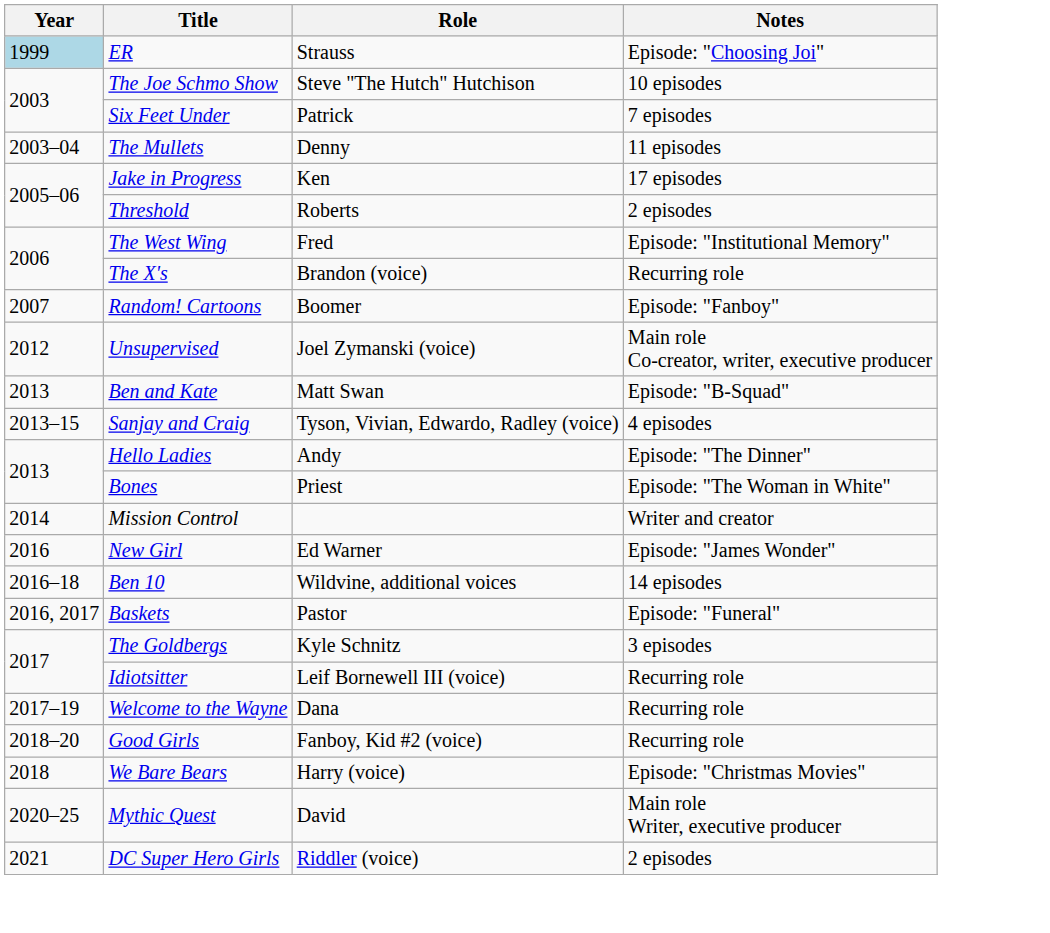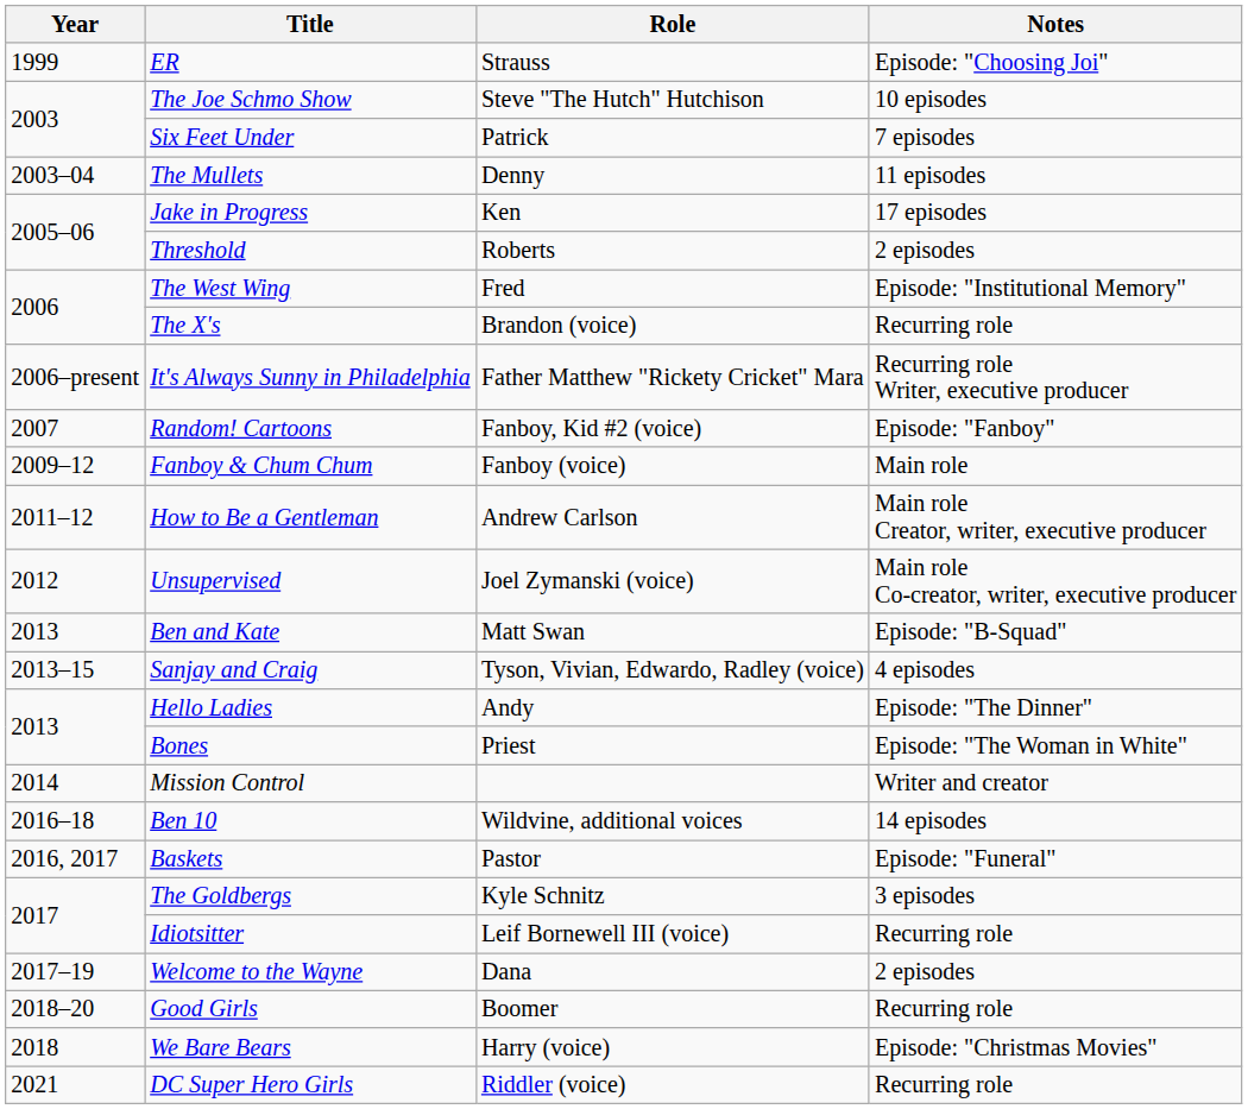ER | Year: lightblue background -> no background
+ row: 2006–present | It's Always Sunny in Philadelphia | Father Matthew "Rickety Cricket" Mara | Recurring role Writer, executive producer
Random! Cartoons | Role: Boomer -> Fanboy, Kid #2 (voice)
+ row: 2009–12 | Fanboy & Chum Chum | Fanboy (voice) | Main role
+ row: 2011–12 | How to Be a Gentleman | Andrew Carlson | Main role Creator, writer, executive producer
- row: 2016 | New Girl | Ed Warner | Episode: "James Wonder"
Welcome to the Wayne | Notes: Recurring role -> 2 episodes
Good Girls | Role: Fanboy, Kid #2 (voice) -> Boomer
- row: 2020–25 | Mythic Quest | David | Main role Writer, executive producer
DC Super Hero Girls | Notes: 2 episodes -> Recurring role
